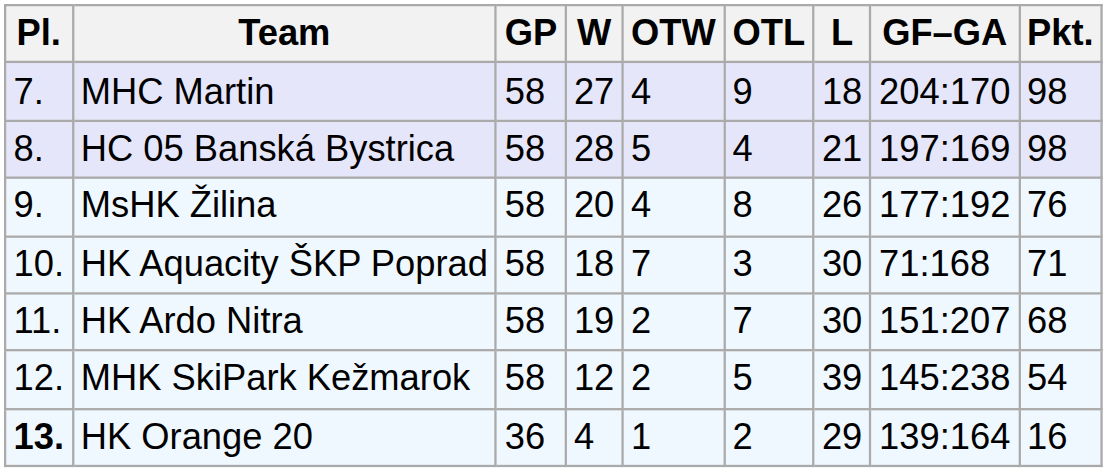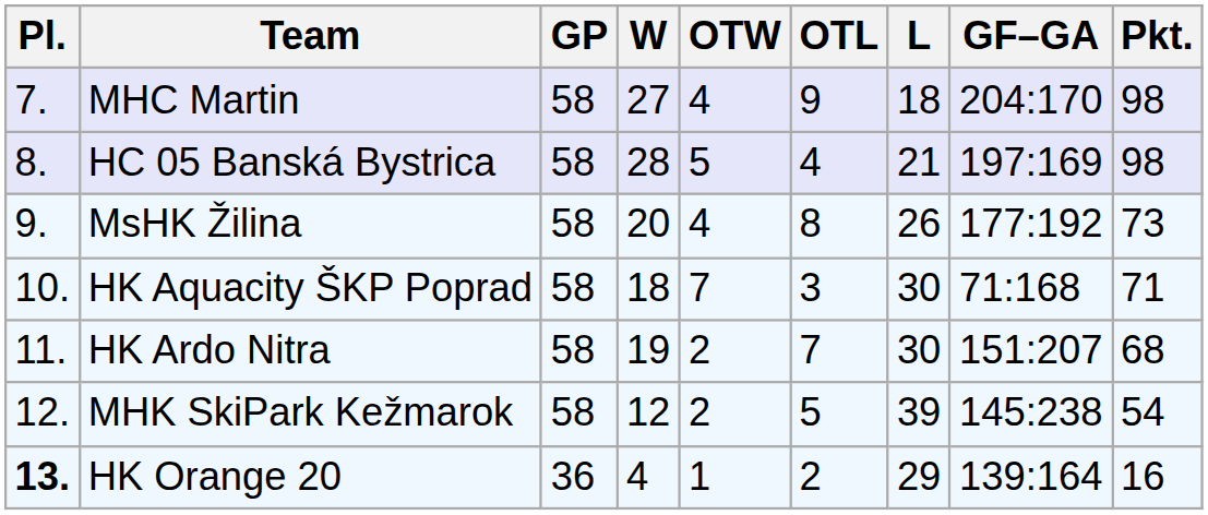MsHK Žilina | Pkt.: 76 -> 73
